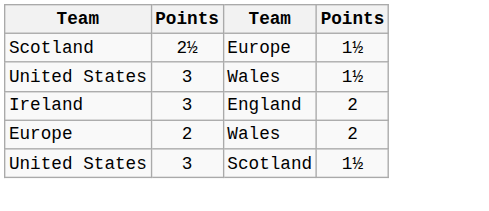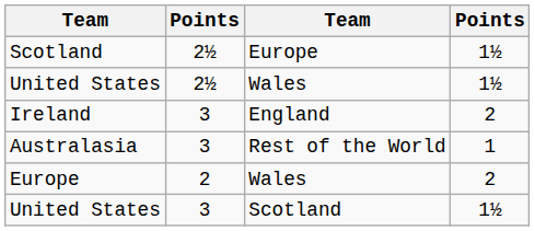United States / Wales | column 2: 3 -> 2½
+ row: Australasia | 3 | Rest of the World | 1
